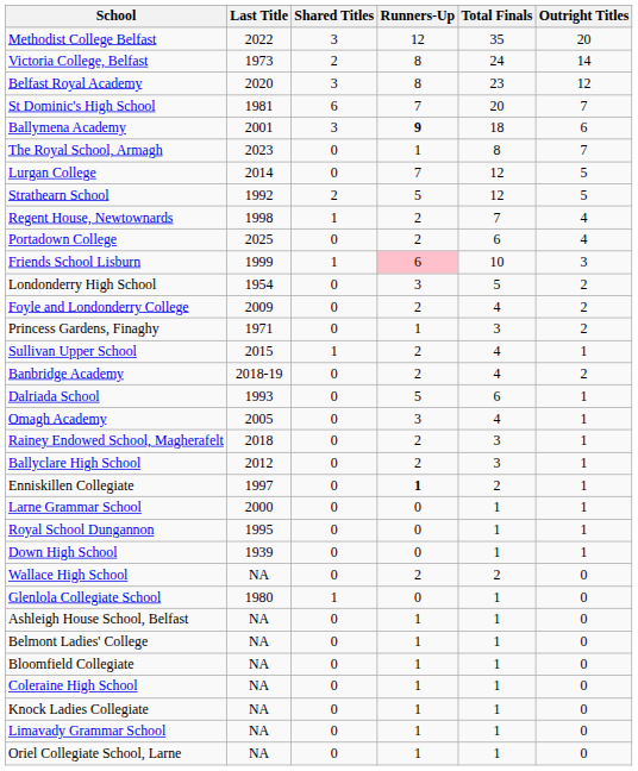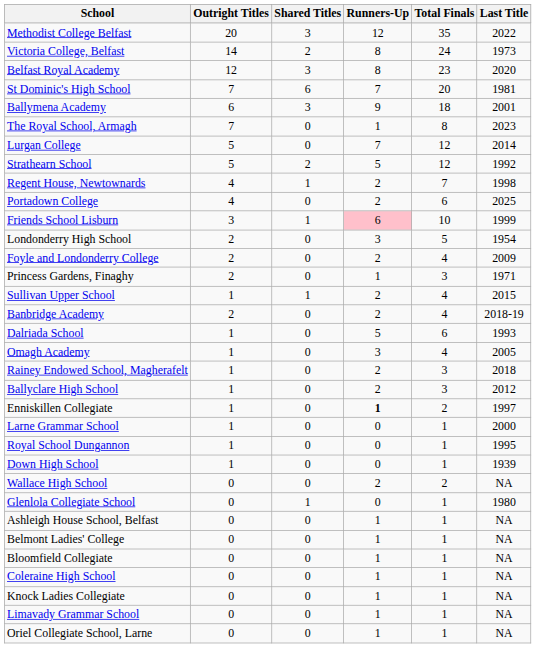columns swapped: Outright Titles <-> Last Title
Ballymena Academy | Runners-Up: bold -> normal
